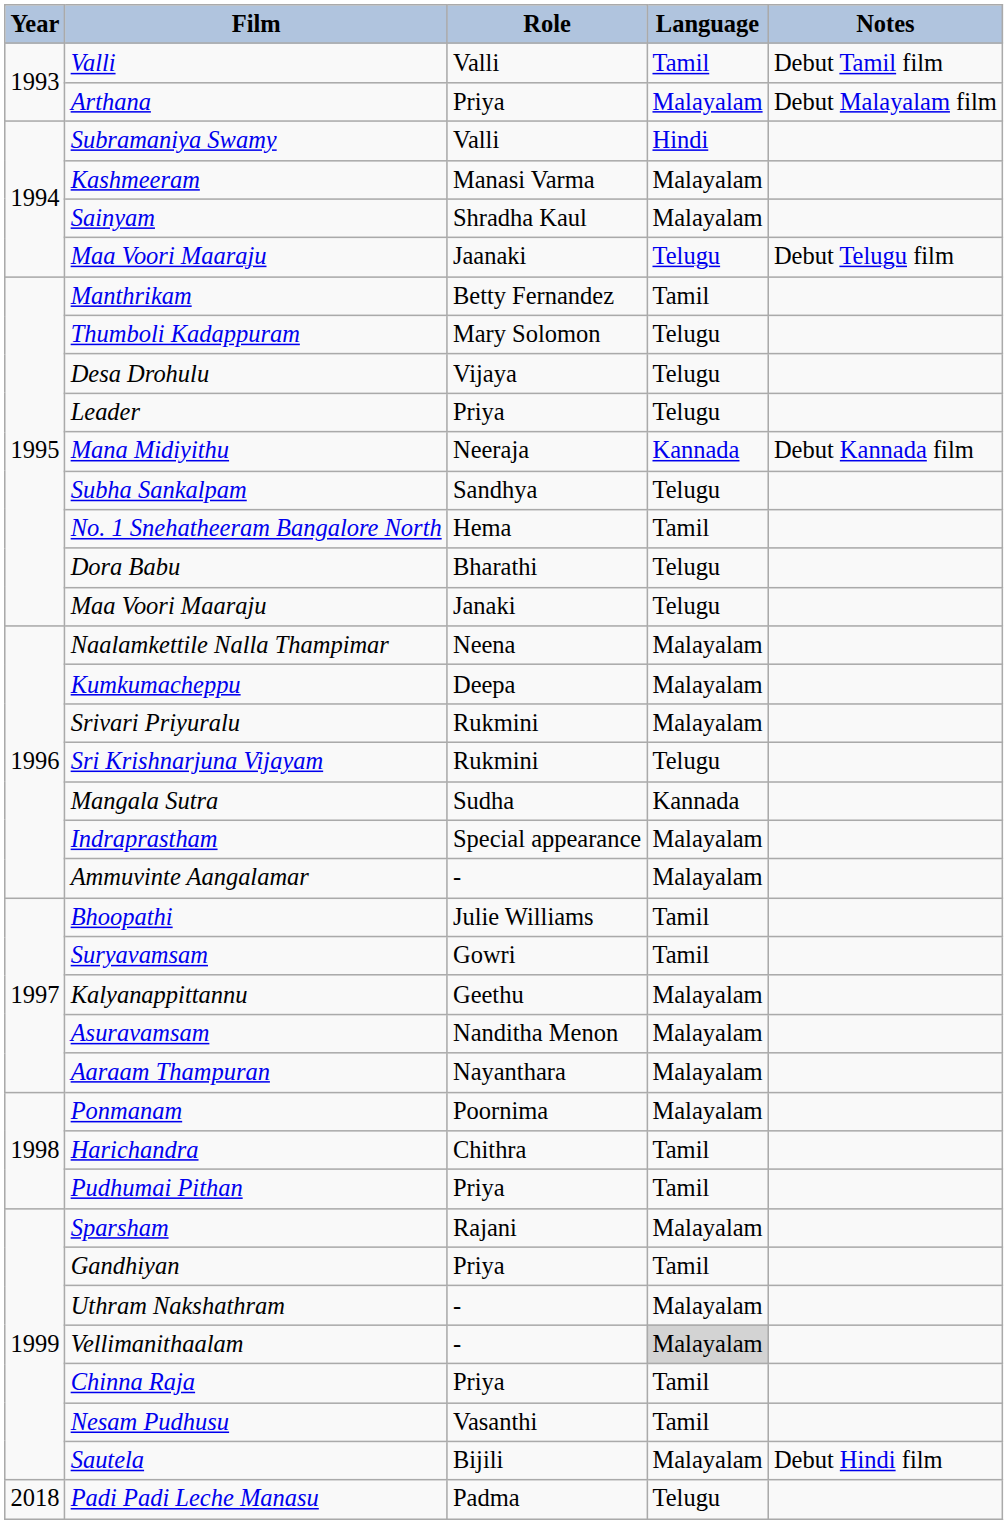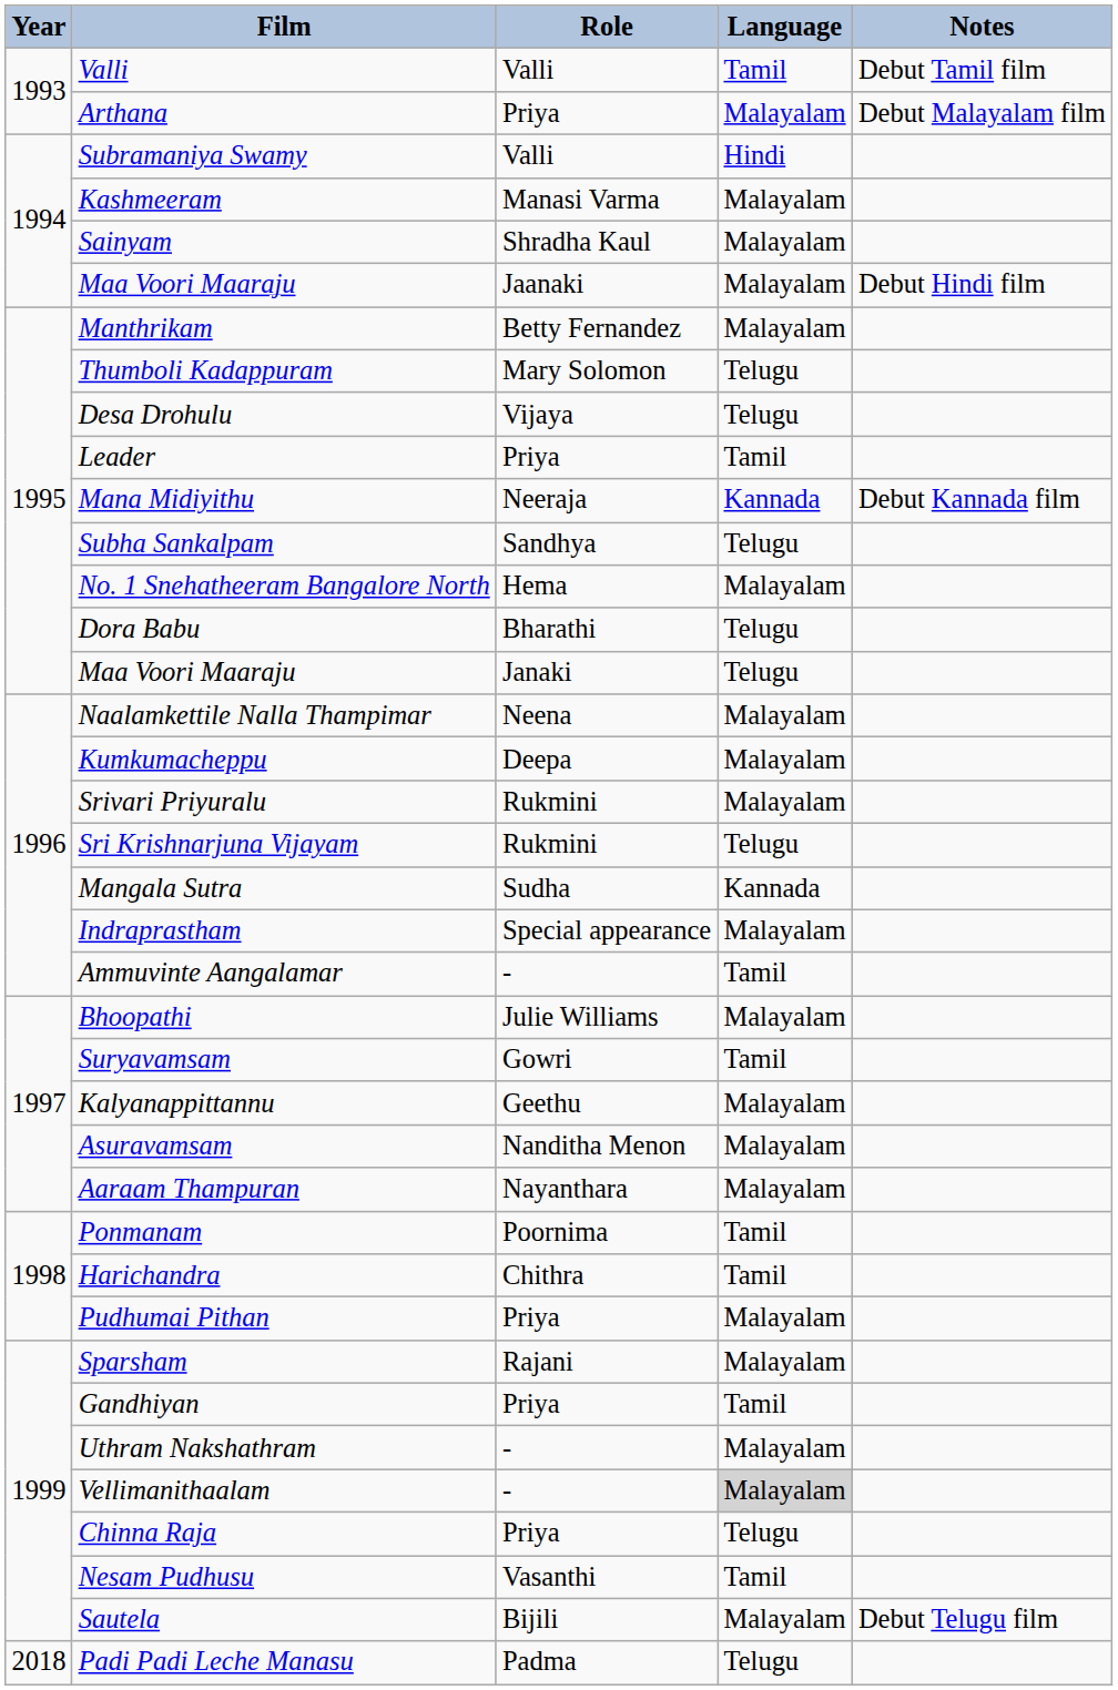Maa Voori Maaraju / Jaanaki | Language: Telugu -> Malayalam
Maa Voori Maaraju / Jaanaki | Notes: Debut Telugu film -> Debut Hindi film
Manthrikam | Language: Tamil -> Malayalam
Leader | Language: Telugu -> Tamil
No. 1 Snehatheeram Bangalore North | Language: Tamil -> Malayalam
Ammuvinte Aangalamar | Language: Malayalam -> Tamil
Bhoopathi | Language: Tamil -> Malayalam
Ponmanam | Language: Malayalam -> Tamil
Pudhumai Pithan | Language: Tamil -> Malayalam
Chinna Raja | Language: Tamil -> Telugu
Sautela | Notes: Debut Hindi film -> Debut Telugu film
